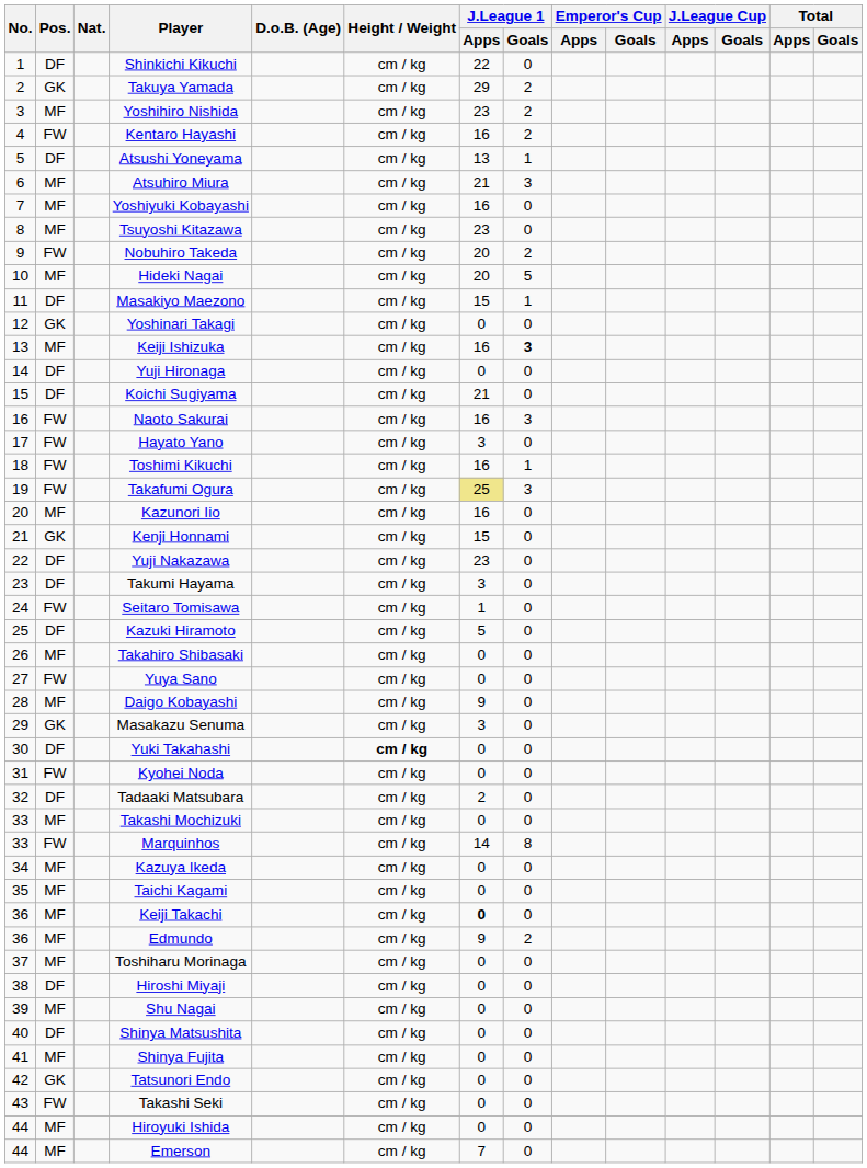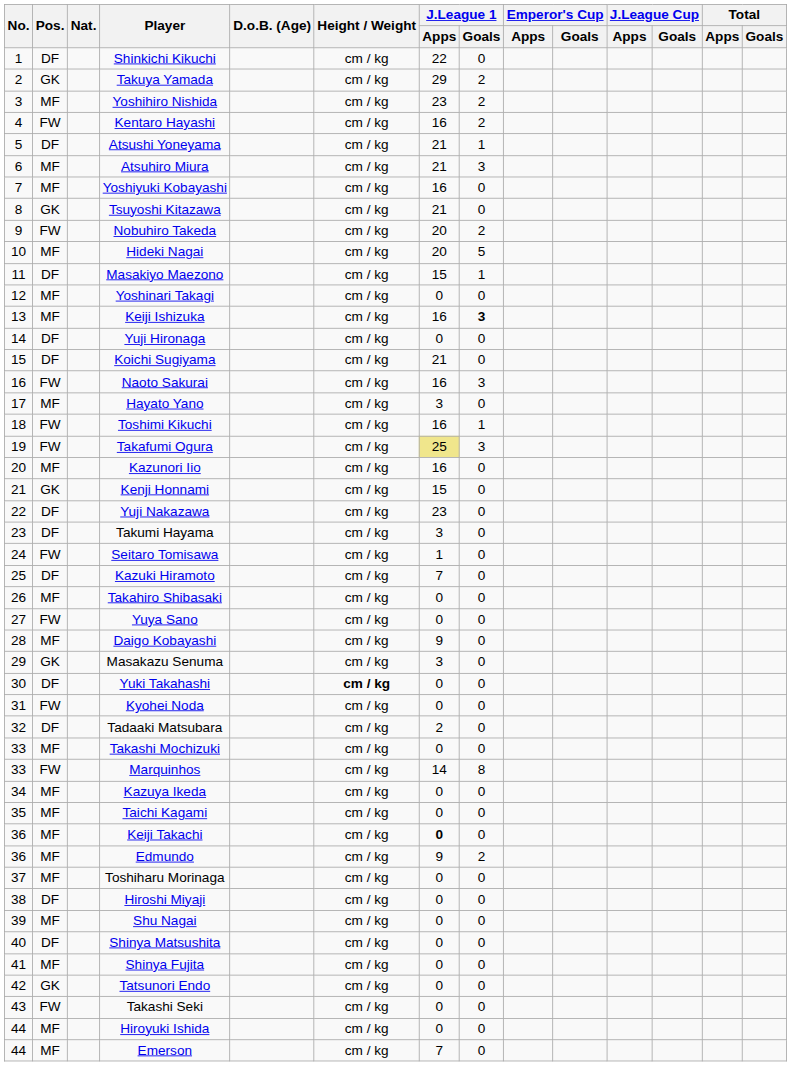Atsushi Yoneyama | J.League 1 / Apps: 13 -> 21
Tsuyoshi Kitazawa | Pos.: MF -> GK
Tsuyoshi Kitazawa | J.League 1 / Apps: 23 -> 21
Yoshinari Takagi | Pos.: GK -> MF
Hayato Yano | Pos.: FW -> MF
Kazuki Hiramoto | J.League 1 / Apps: 5 -> 7
